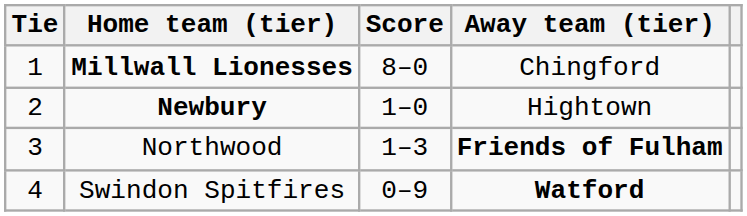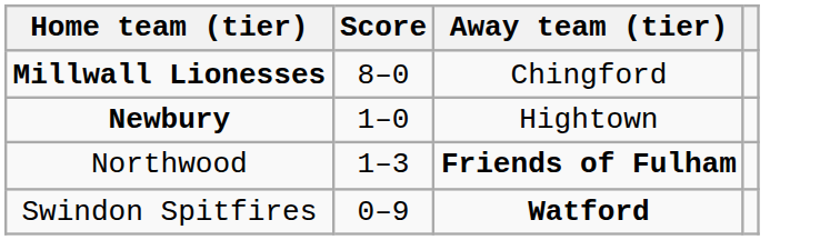- column: Tie | 1 | 2 | 3 | 4
